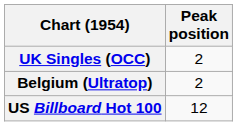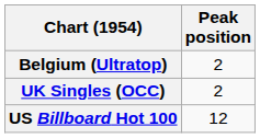rows swapped: Belgium (Ultratop) <-> UK Singles (OCC)
